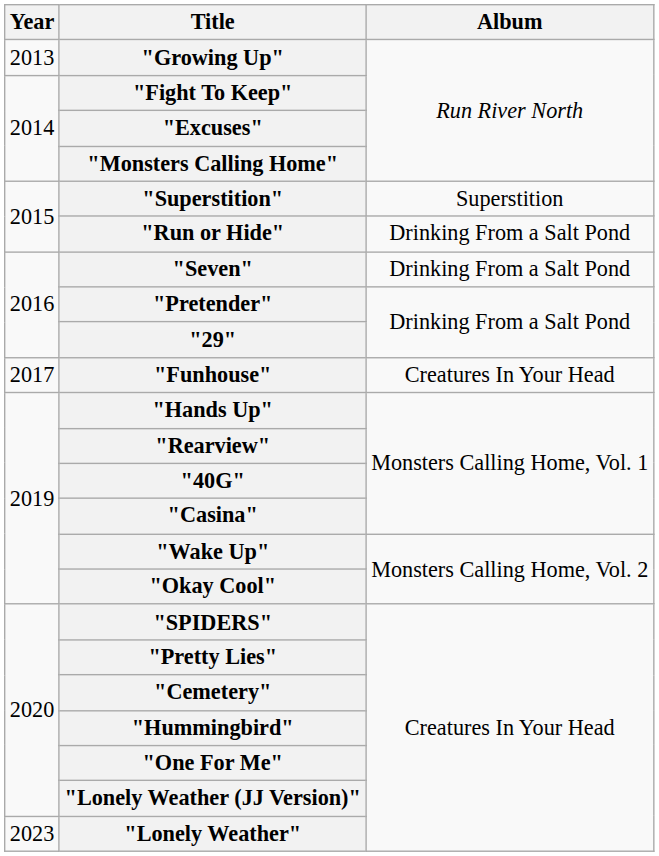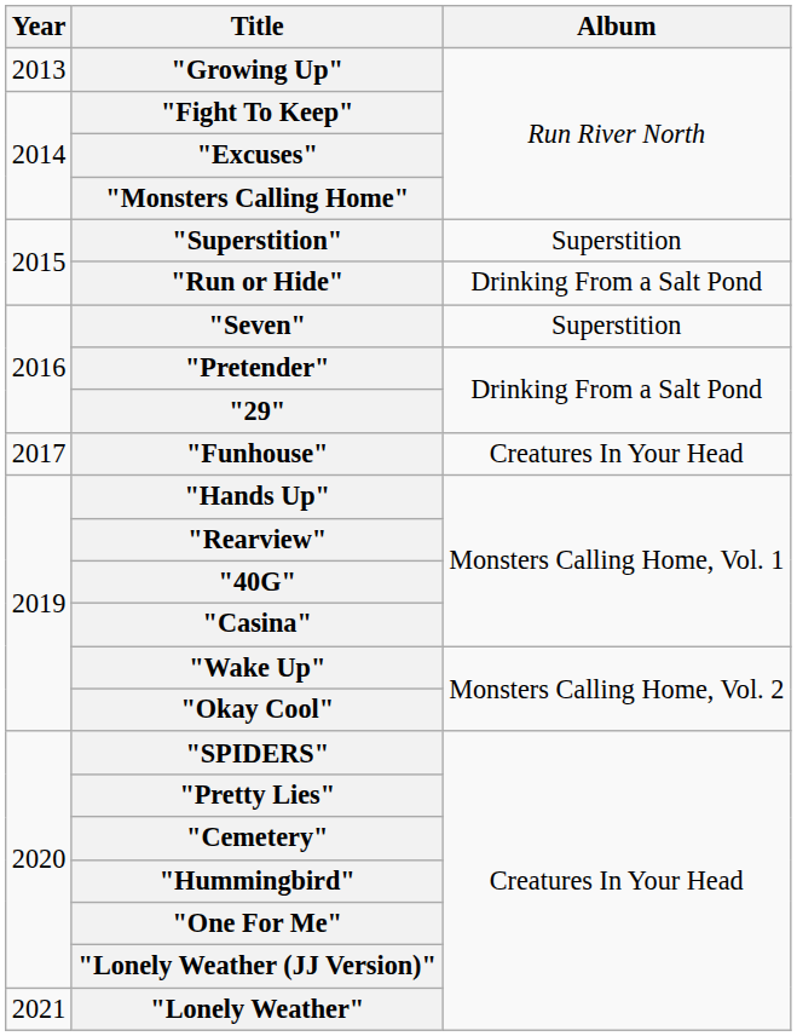"Seven" | Album: Drinking From a Salt Pond -> Superstition
"Lonely Weather" | Year: 2023 -> 2021
